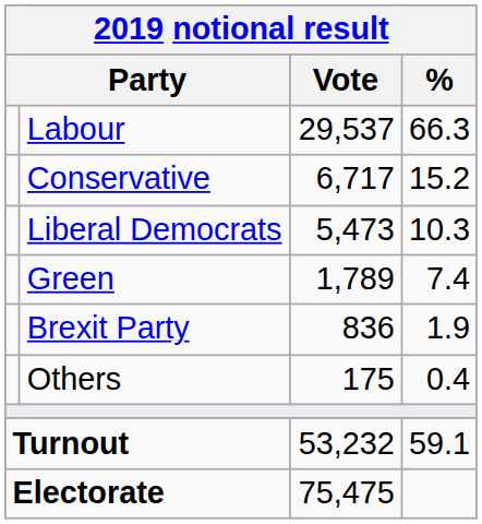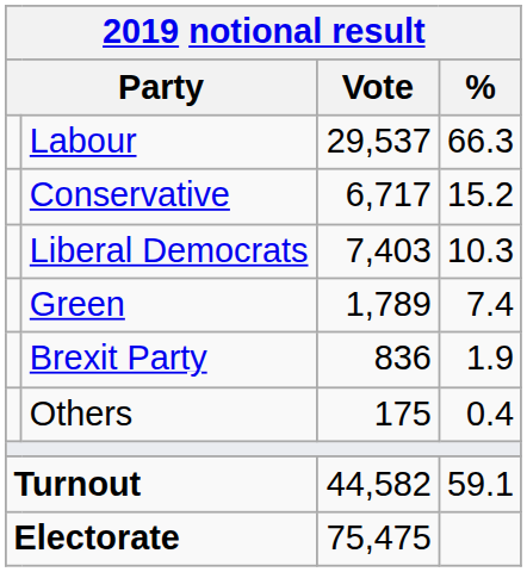Liberal Democrats | Vote: 5,473 -> 7,403
Turnout | Vote: 53,232 -> 44,582
